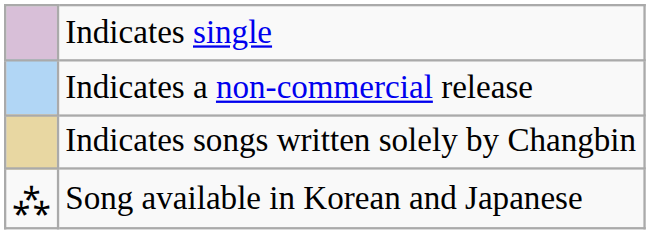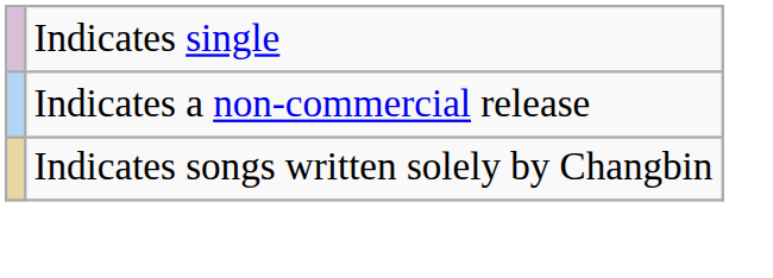- row: ⁂ | Song available in Korean and Japanese
